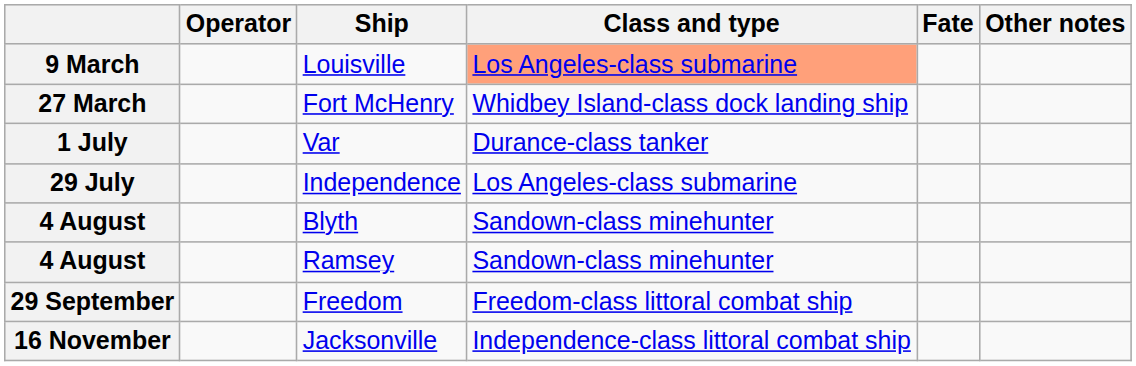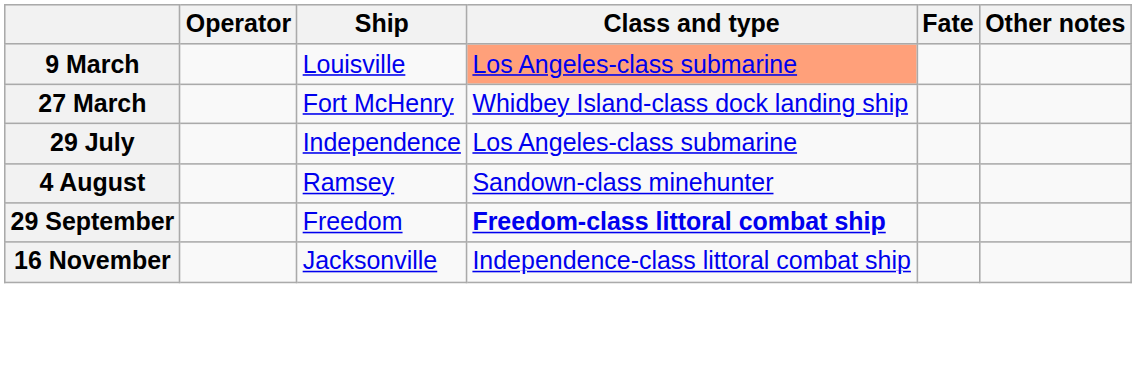- row: 1 July | Var | Durance-class tanker
- row: 4 August | Blyth | Sandown-class minehunter
Freedom | Class and type: normal -> bold
